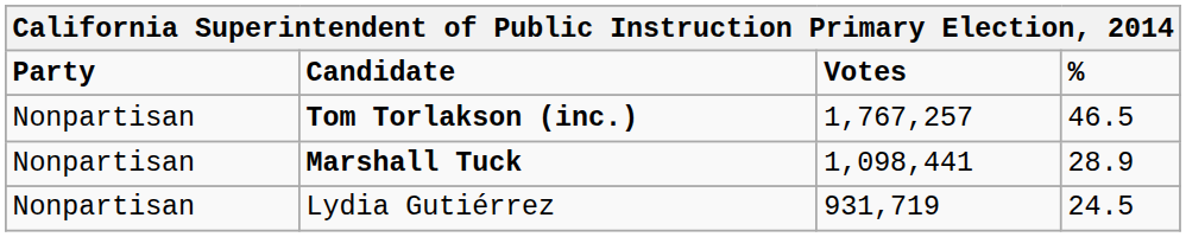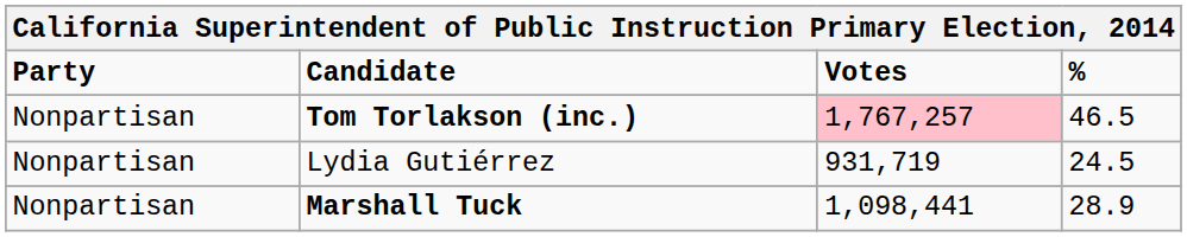Tom Torlakson (inc.) | Votes: no background -> pink background
rows swapped: Marshall Tuck <-> Lydia Gutiérrez
